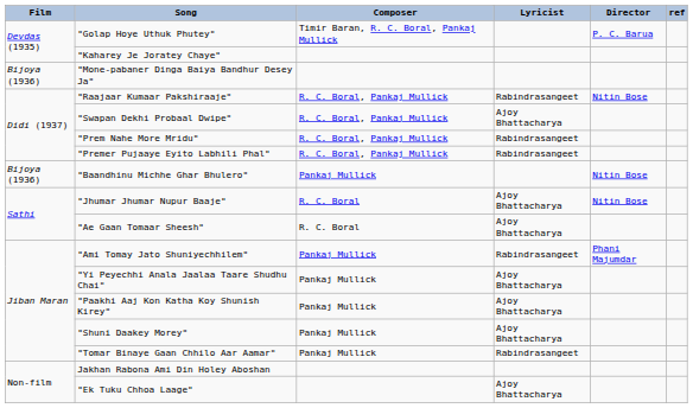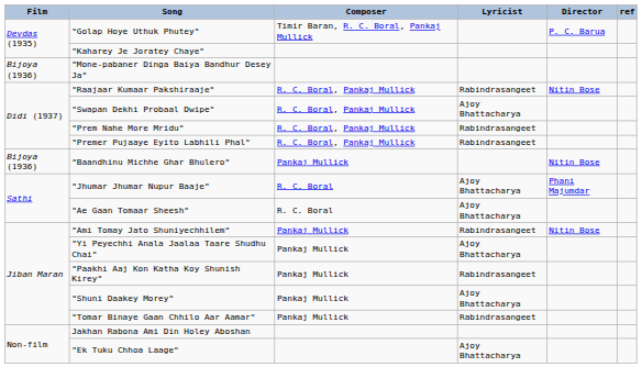"Jhumar Jhumar Nupur Baaje" | Director: Nitin Bose -> Phani Majumdar
"Ami Tomay Jato Shuniyechhilem" | Director: Phani Majumdar -> Nitin Bose
"Paakhi Aaj Kon Katha Koy Shunish Kirey" | Lyricist: Ajoy Bhattacharya -> Rabindrasangeet
